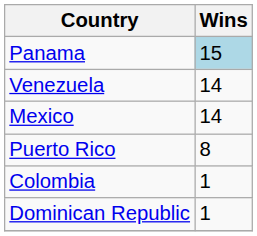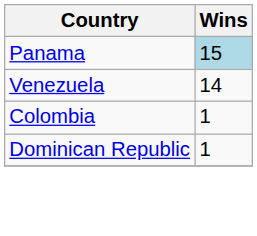- row: Mexico | 14
- row: Puerto Rico | 8
